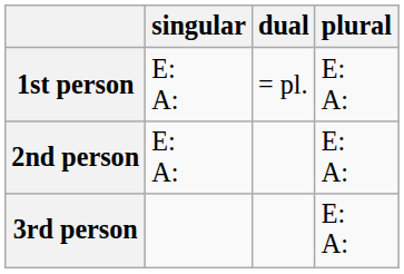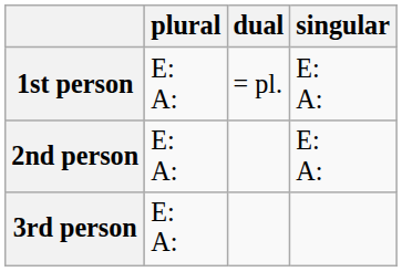columns swapped: singular <-> plural
